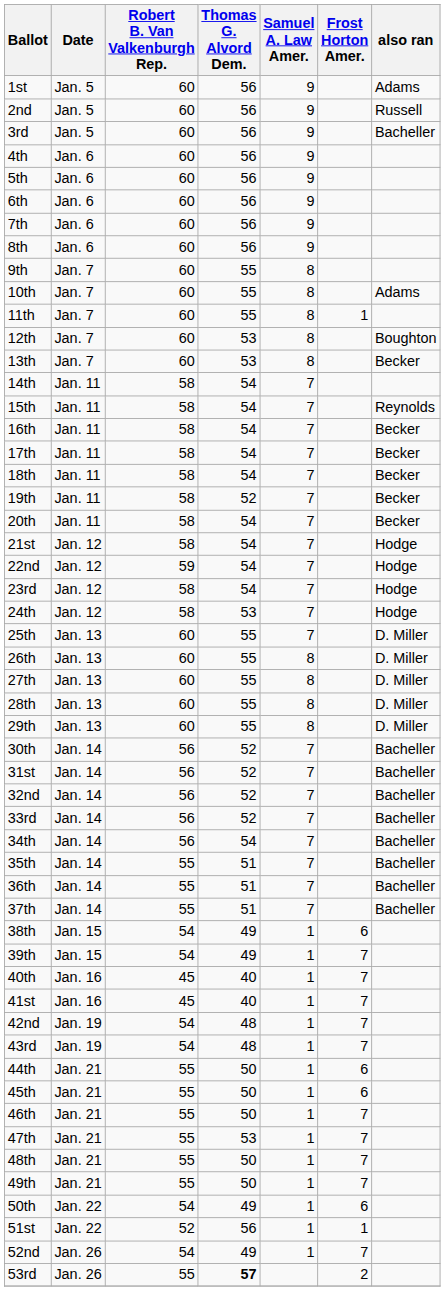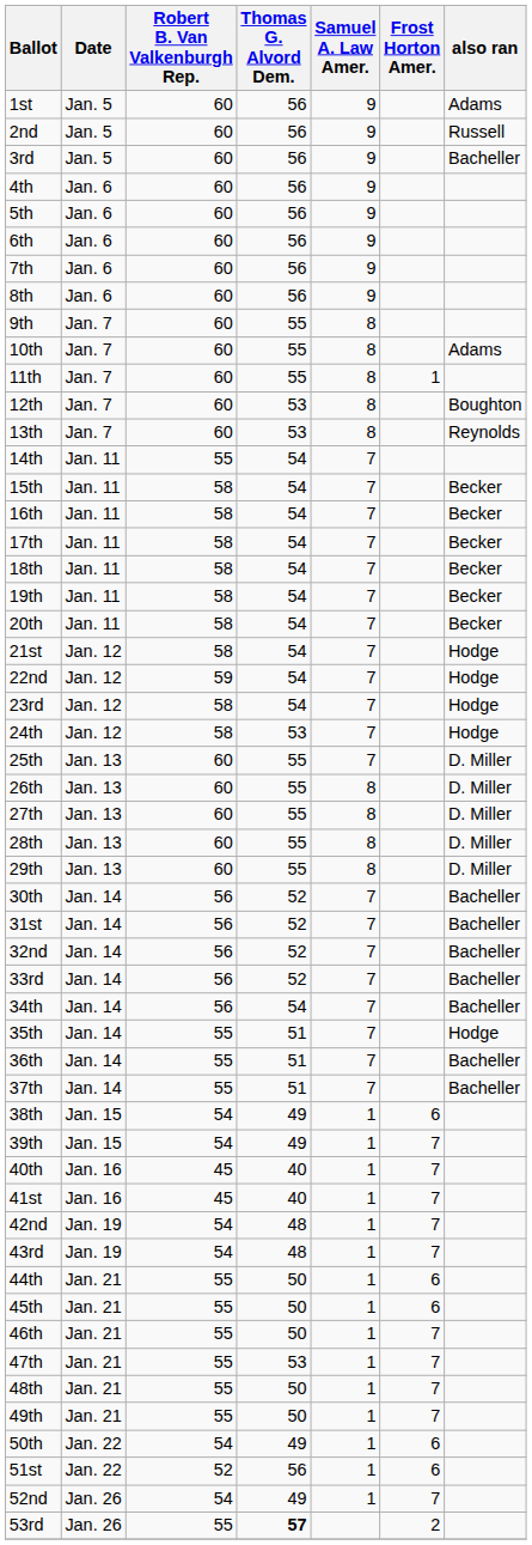13th | also ran: Becker -> Reynolds
14th | Robert B. Van Valkenburgh Rep.: 58 -> 55
15th | also ran: Reynolds -> Becker
19th | Thomas G. Alvord Dem.: 52 -> 54
35th | also ran: Bacheller -> Hodge
51st | Frost Horton Amer.: 1 -> 6
